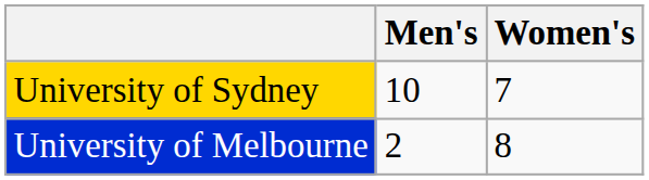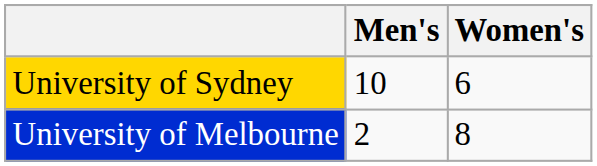University of Sydney | Women's: 7 -> 6
